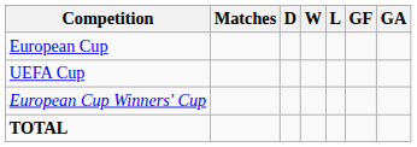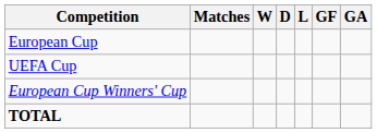columns swapped: W <-> D
